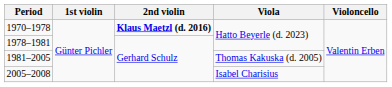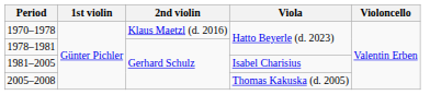1970–1978 | 2nd violin: bold -> normal
1981–2005 | Viola: Thomas Kakuska (d. 2005) -> Isabel Charisius
2005–2008 | Viola: Isabel Charisius -> Thomas Kakuska (d. 2005)
